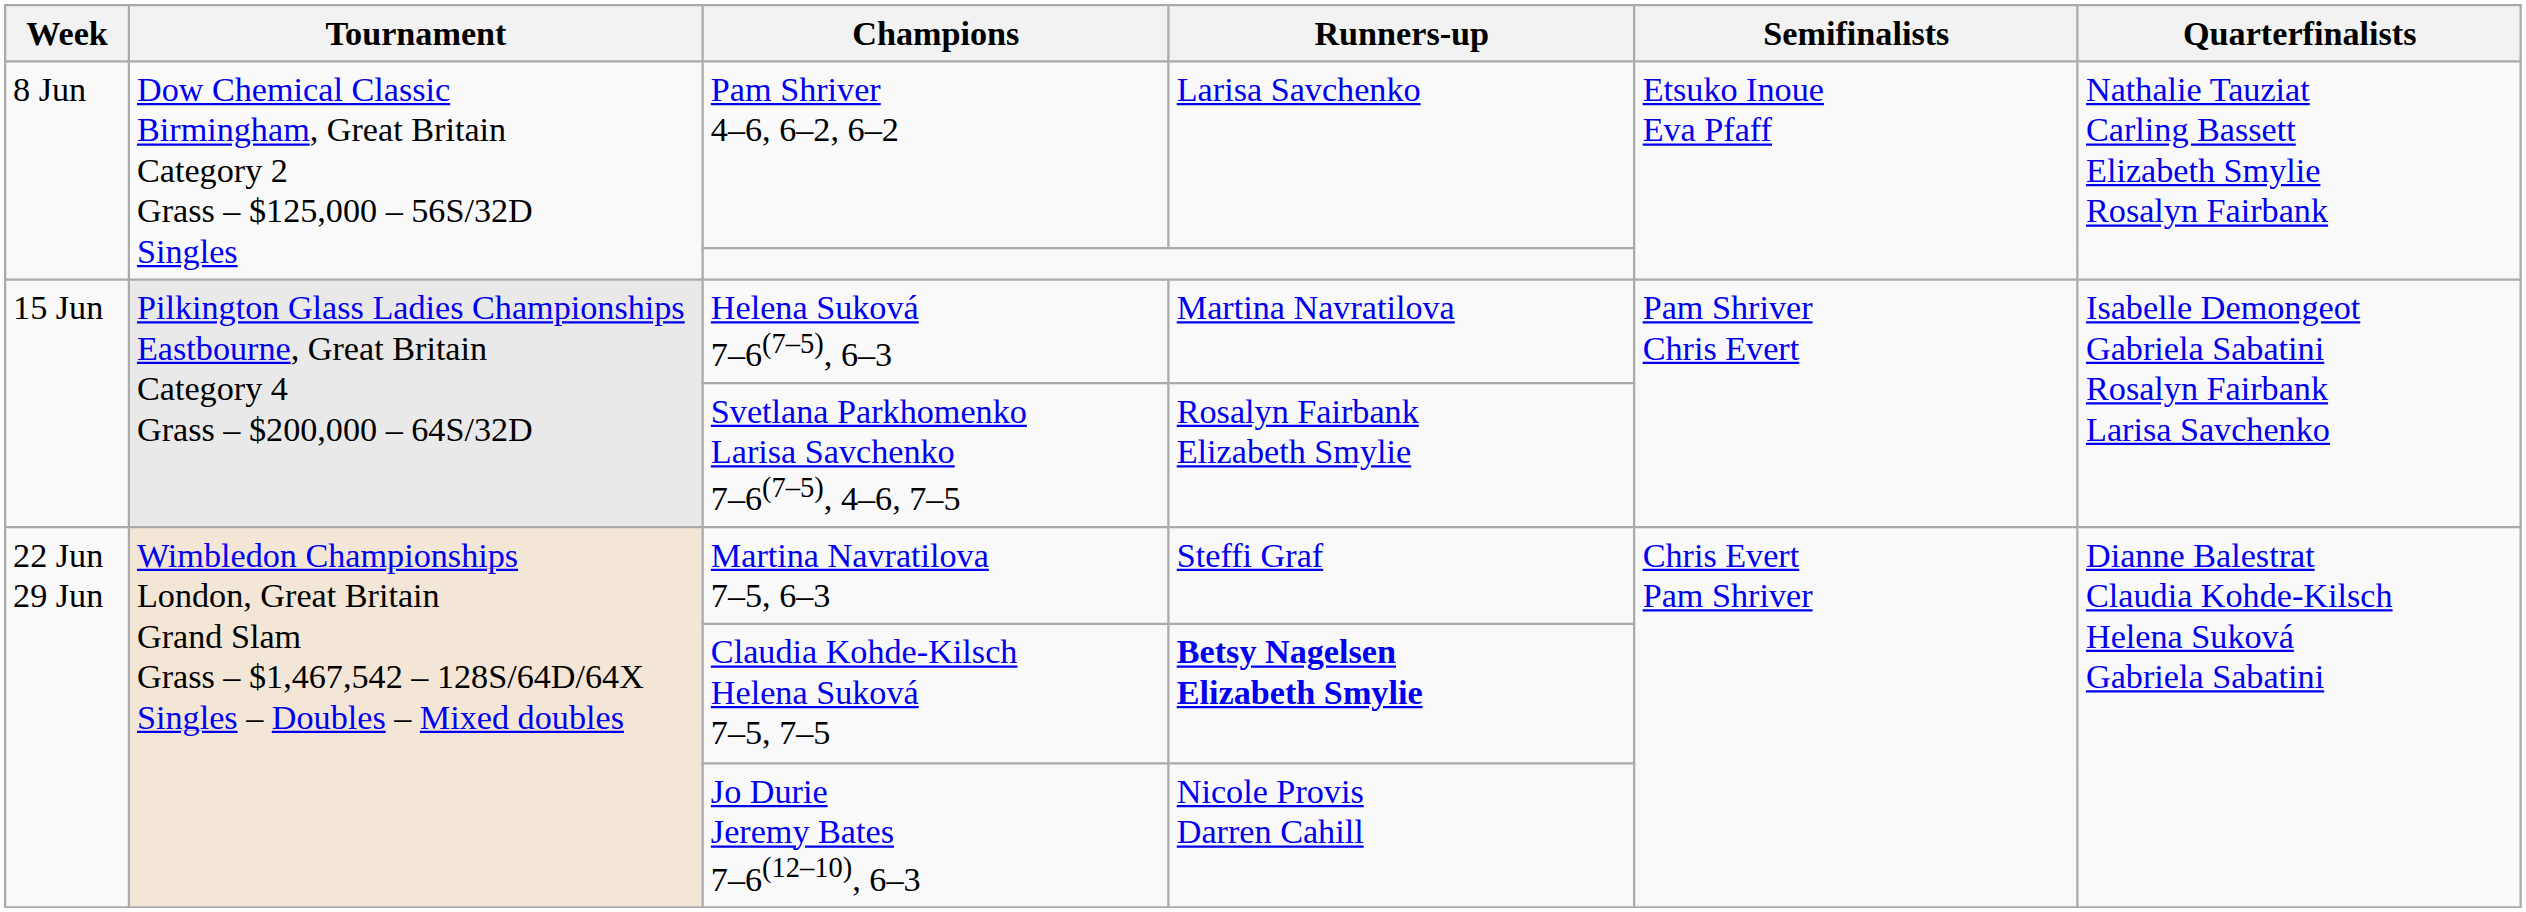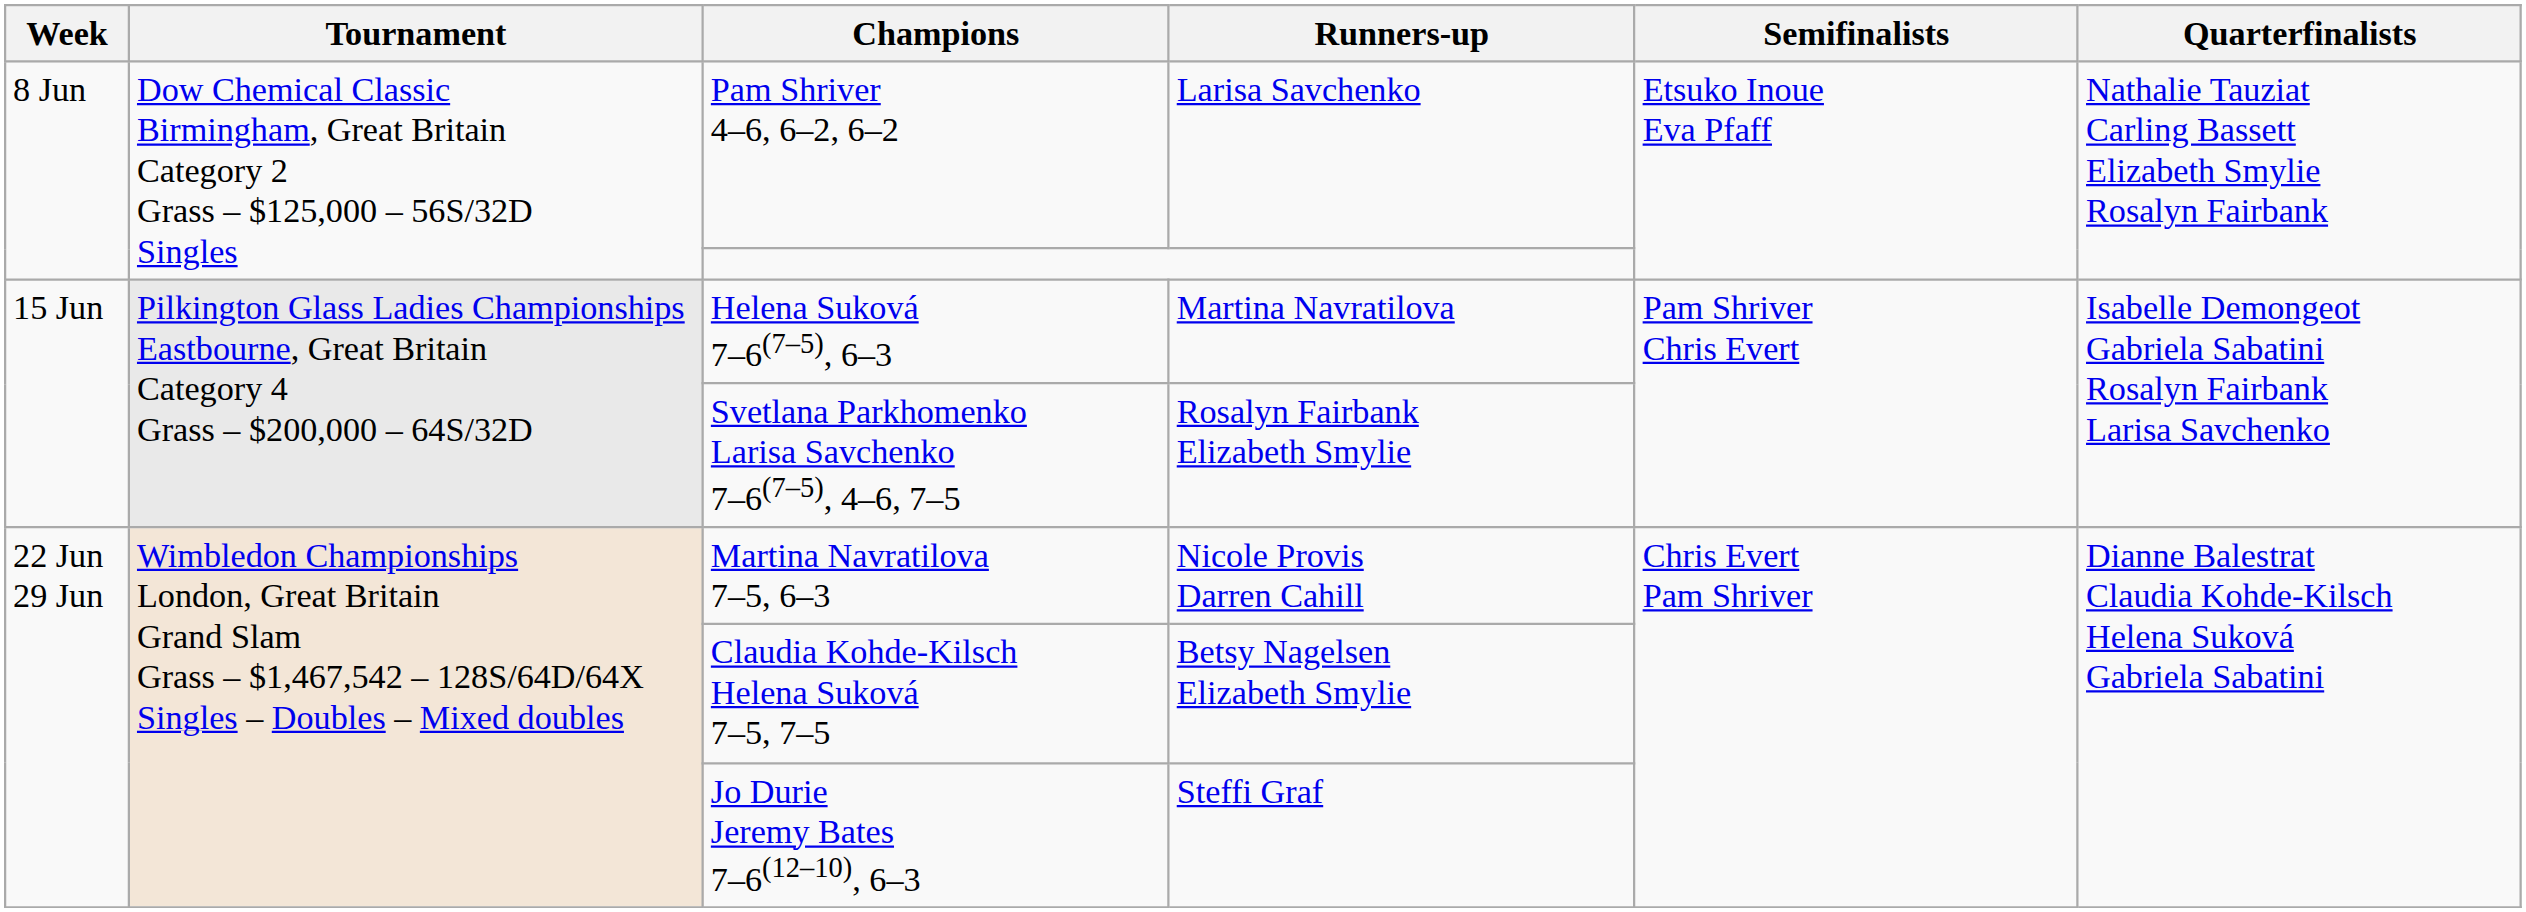Martina Navratilova 7–5, 6–3 | Runners-up: Steffi Graf -> Nicole Provis Darren Cahill
Claudia Kohde-Kilsch Helena Suková 7–5, 7–5 | Runners-up: bold -> normal
Jo Durie Jeremy Bates 7–6(12–10), 6–3 | Runners-up: Nicole Provis Darren Cahill -> Steffi Graf
